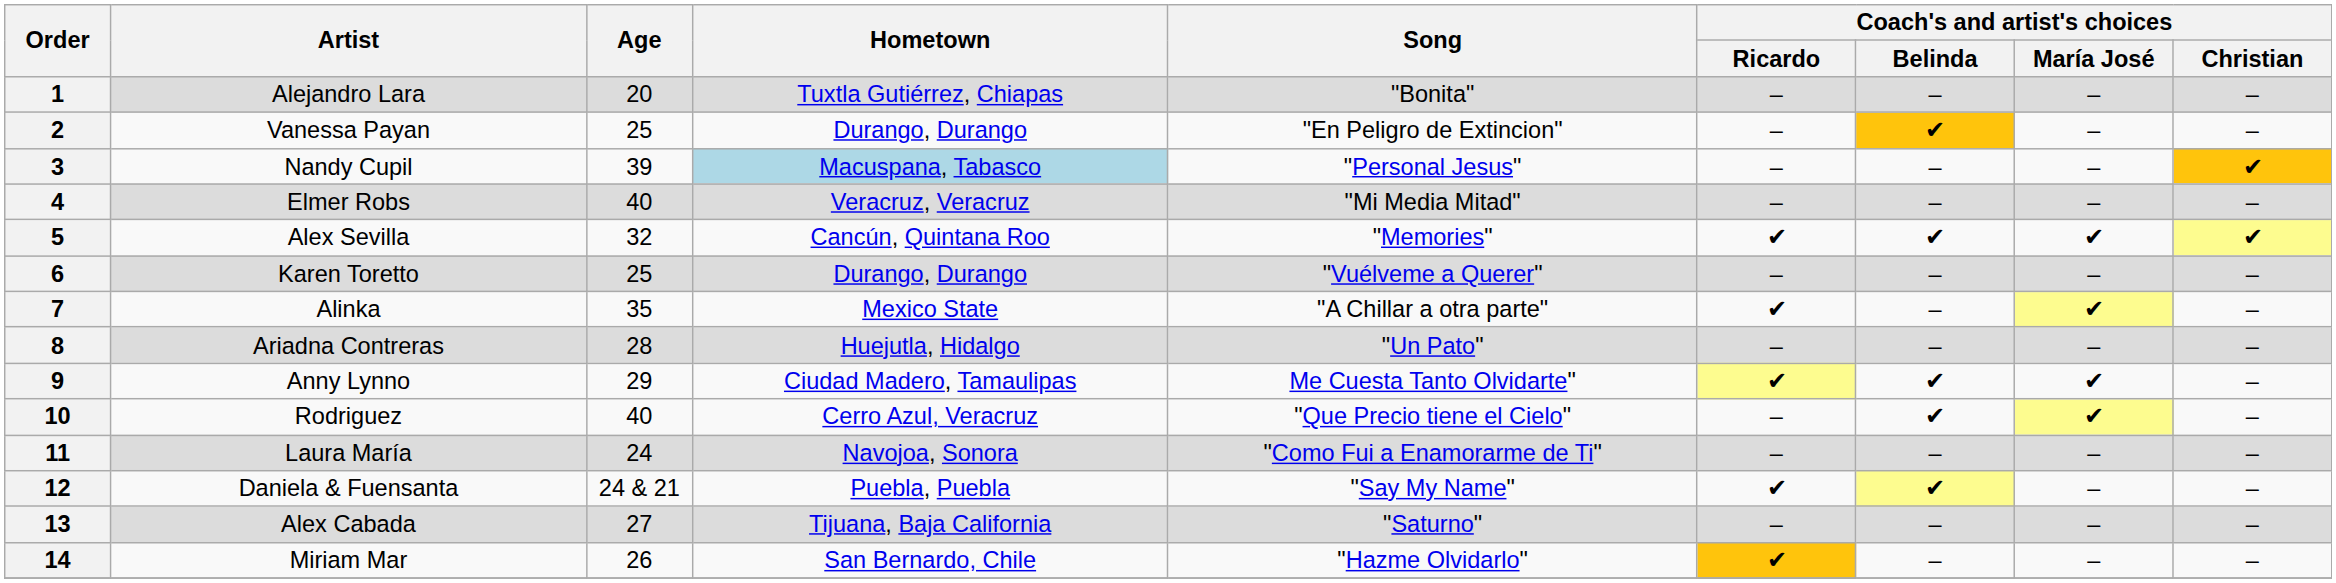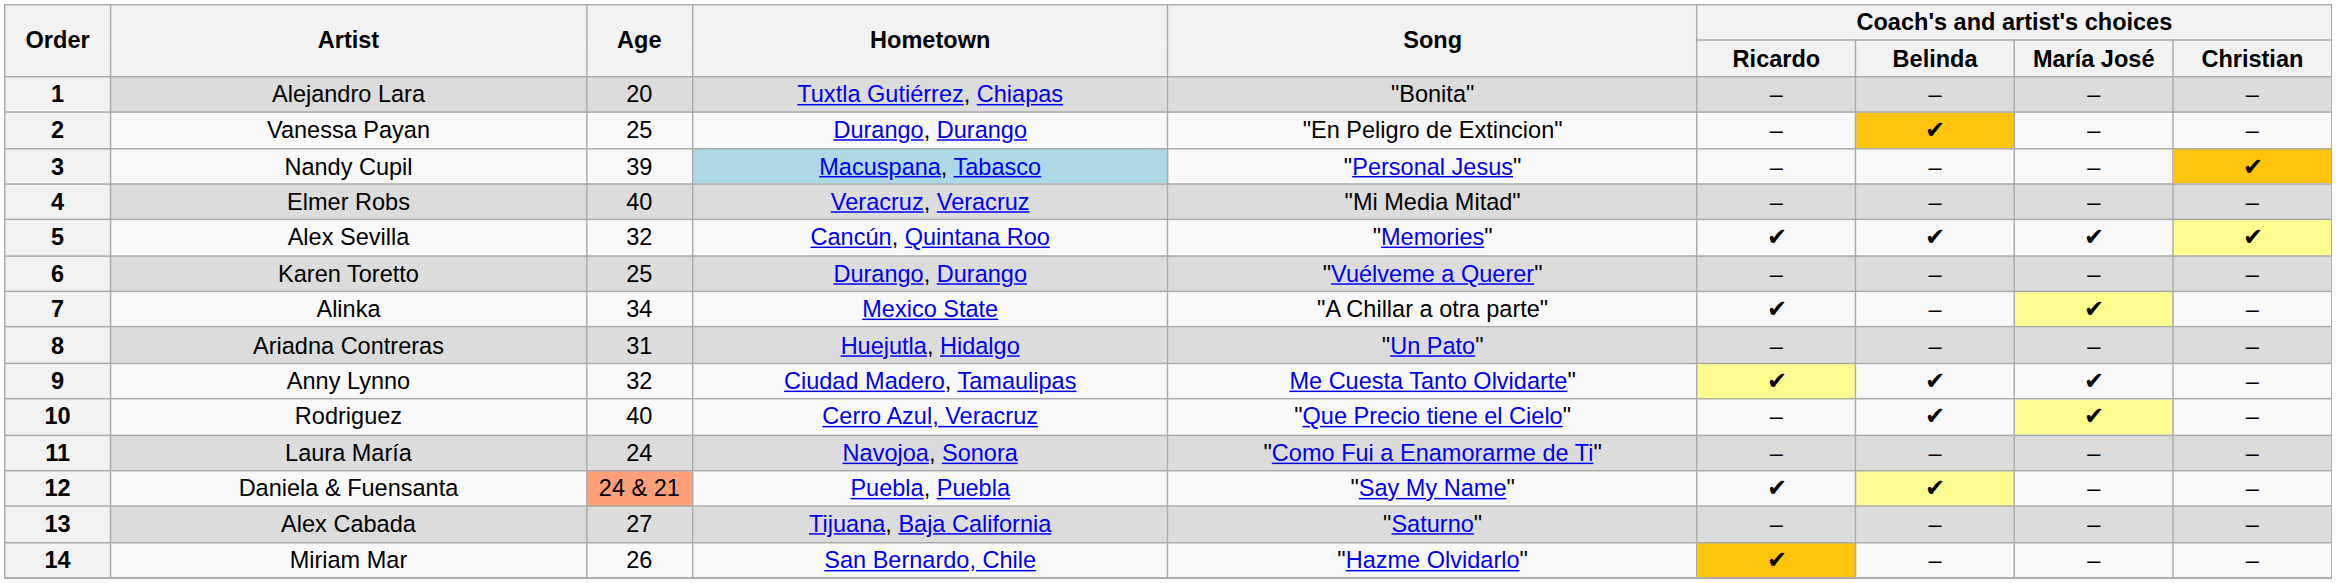7 | Age: 35 -> 34
8 | Age: 28 -> 31
9 | Age: 29 -> 32
12 | Age: no background -> lightsalmon background
